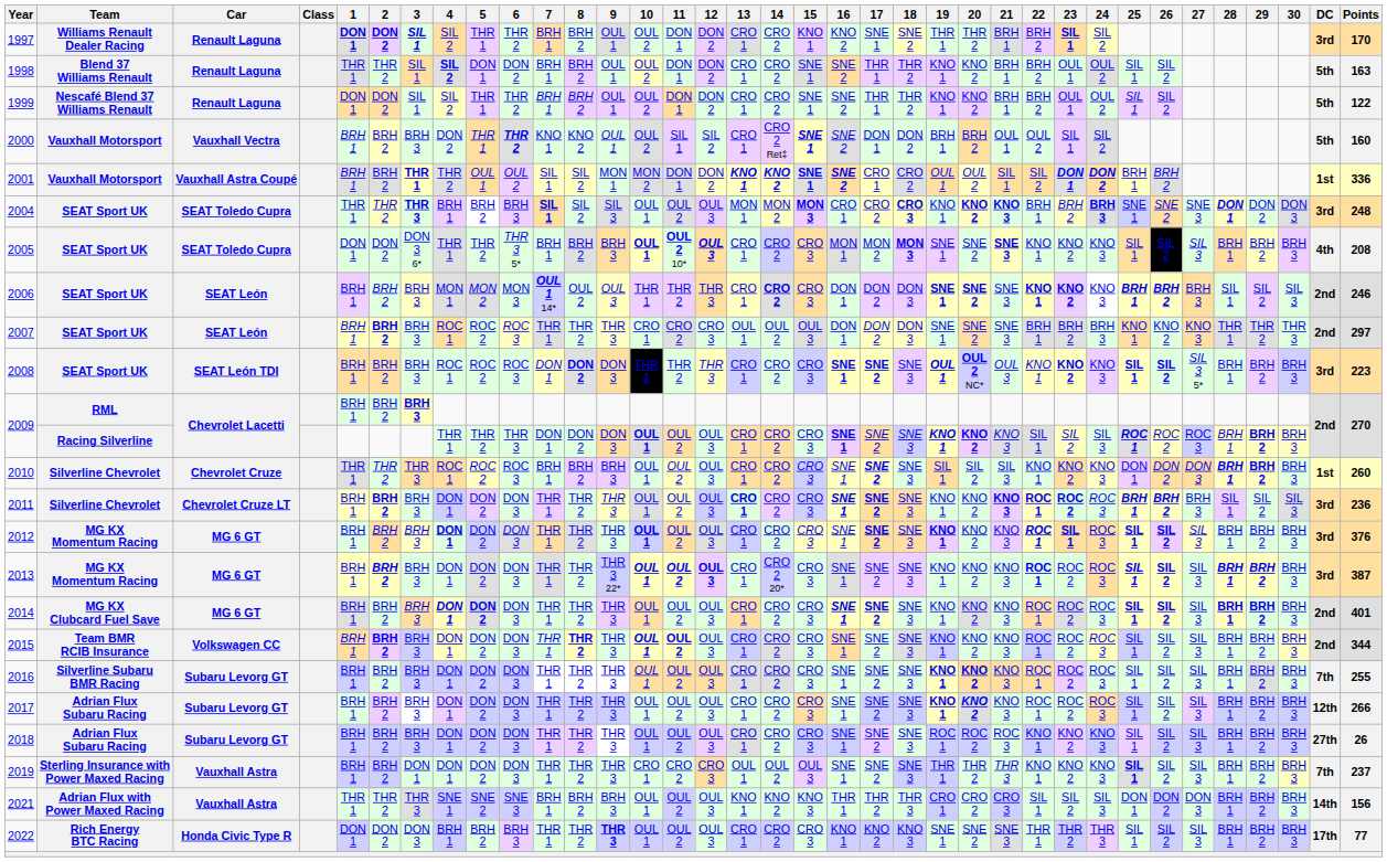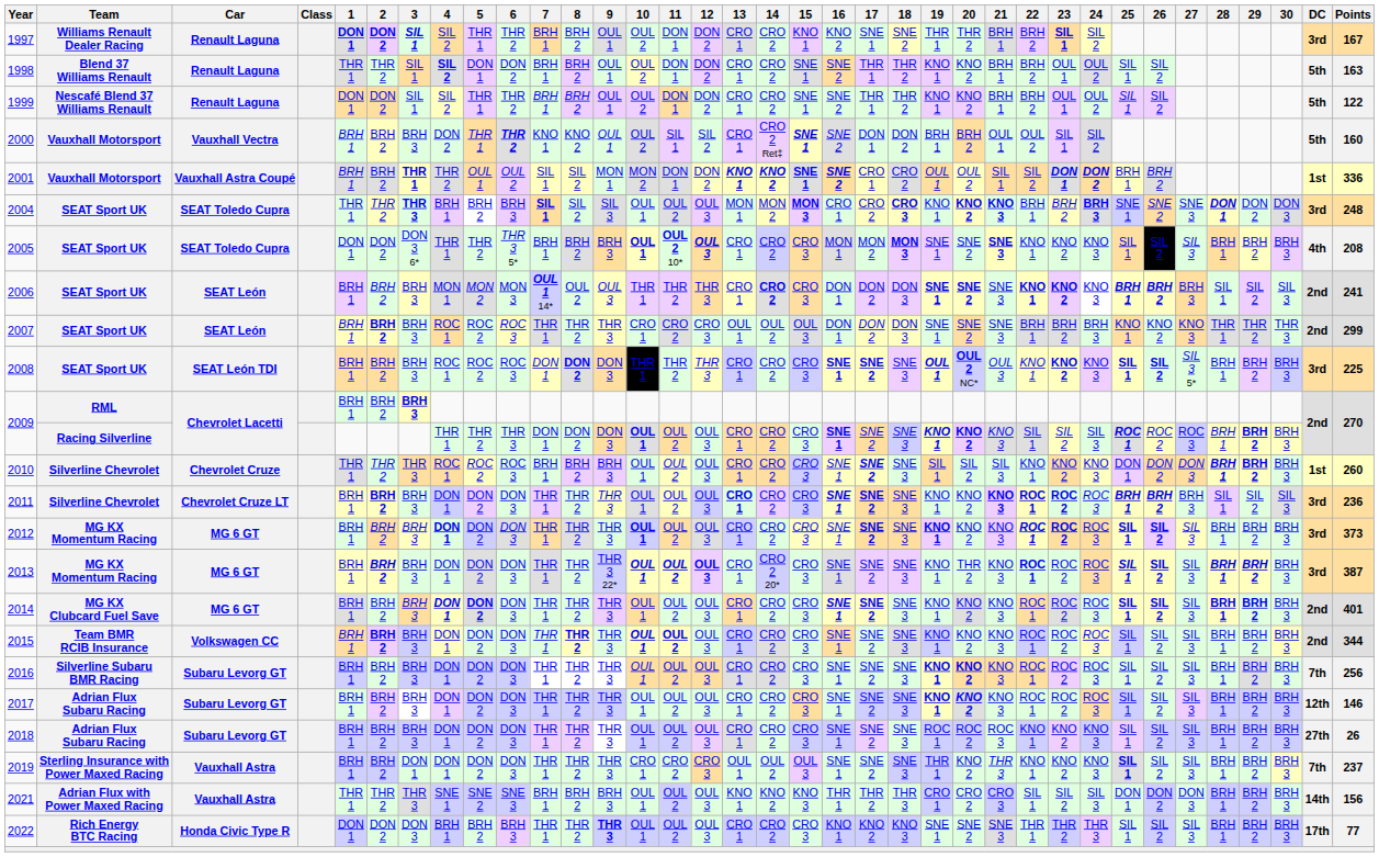1997 | Points: 170 -> 167
2006 | Points: 246 -> 241
2007 | Points: 297 -> 299
2008 | Points: 223 -> 225
2012 | 23: SIL 1 -> ROC 2
2012 | Points: 376 -> 373
2013 | 20: KNO 2 -> THR 2
2016 | Points: 255 -> 256
2017 | Points: 266 -> 146
2019 | 20: THR 2 -> KNO 2
